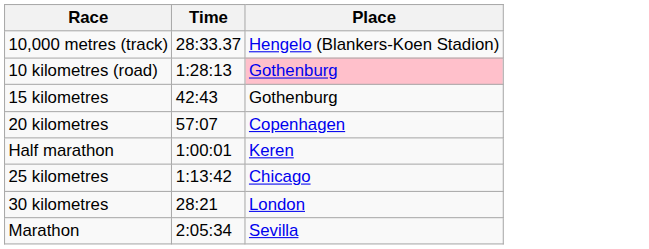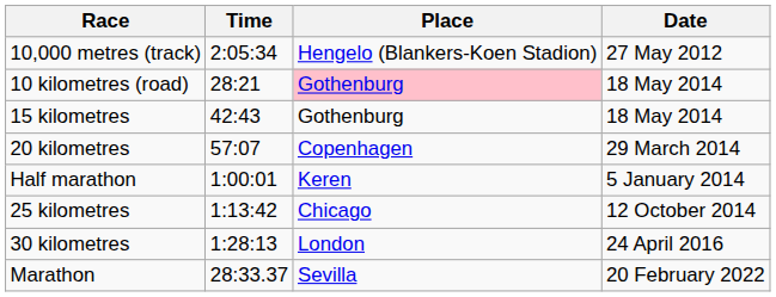+ column: Date | 27 May 2012 | 18 May 2014 | 18 May 2014 | 29 March 2014 | 5 January 2014 | 12 October 2014 | 24 April 2016 | 20 February 2022
10,000 metres (track) | Time: 28:33.37 -> 2:05:34
10 kilometres (road) | Time: 1:28:13 -> 28:21
30 kilometres | Time: 28:21 -> 1:28:13
Marathon | Time: 2:05:34 -> 28:33.37
